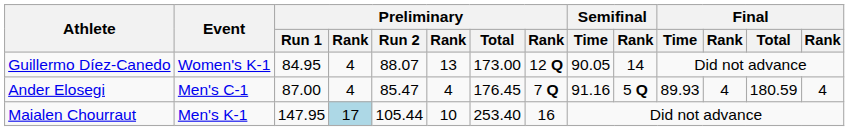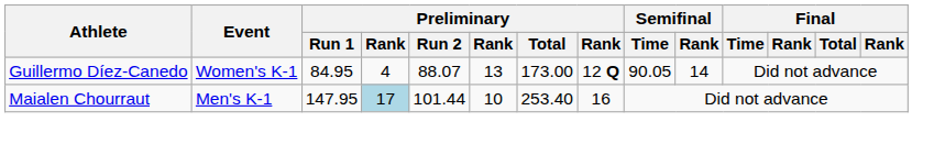- row: Ander Elosegi | Men's C-1 | 87.00 | 4 | 85.47 | 4 | 176.45 | 7 Q | 91.16 | 5 Q | 89.93 | 4 | 180.59 | 4
Maialen Chourraut | Preliminary / Run 2: 105.44 -> 101.44
